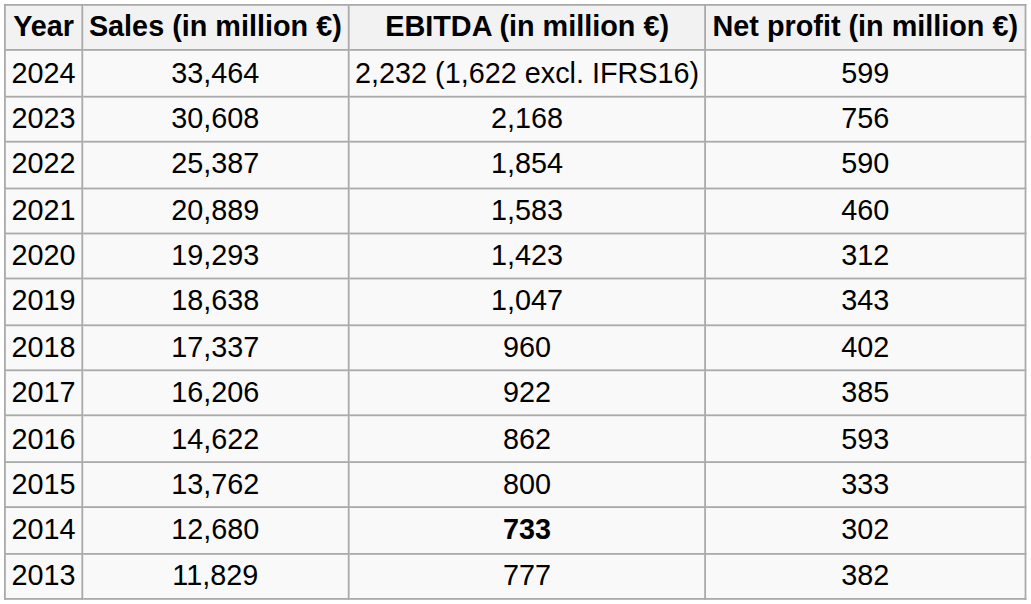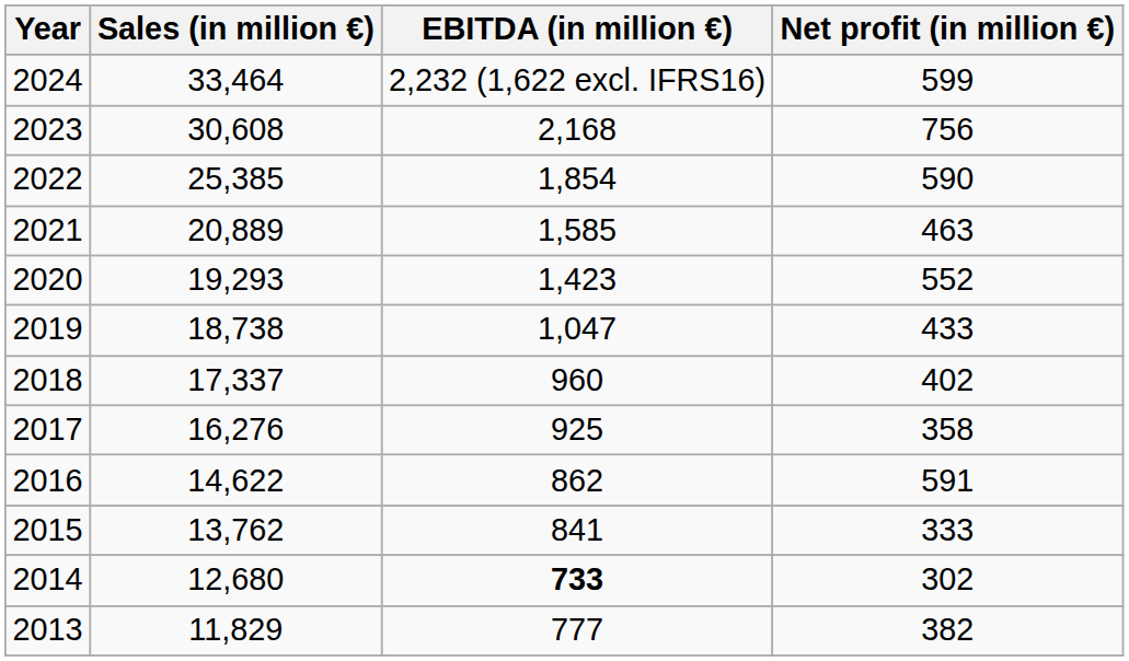2022 | Sales (in million €): 25,387 -> 25,385
2021 | EBITDA (in million €): 1,583 -> 1,585
2021 | Net profit (in million €): 460 -> 463
2020 | Net profit (in million €): 312 -> 552
2019 | Sales (in million €): 18,638 -> 18,738
2019 | Net profit (in million €): 343 -> 433
2017 | Sales (in million €): 16,206 -> 16,276
2017 | EBITDA (in million €): 922 -> 925
2017 | Net profit (in million €): 385 -> 358
2016 | Net profit (in million €): 593 -> 591
2015 | EBITDA (in million €): 800 -> 841
